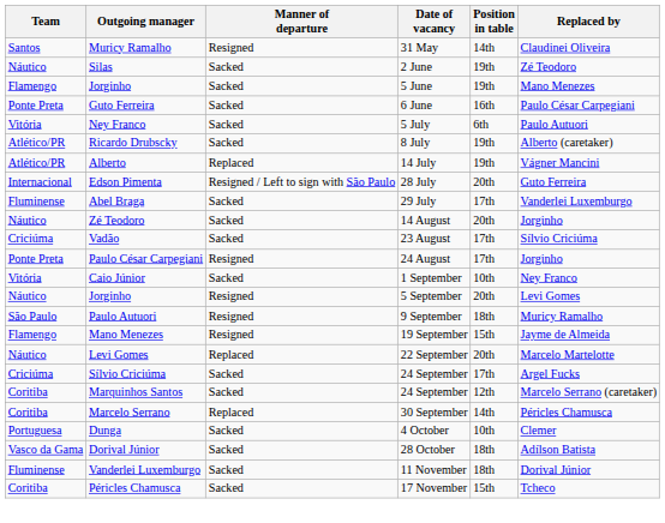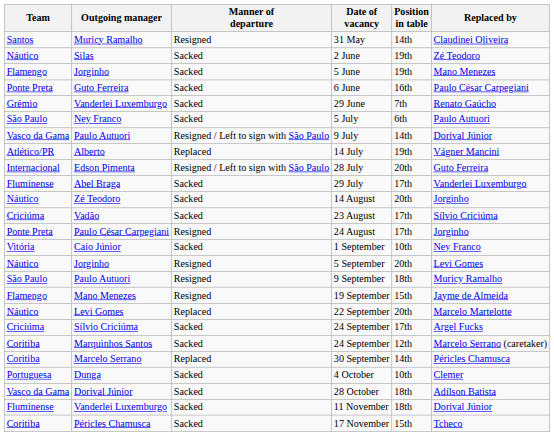+ row: Grêmio | Vanderlei Luxemburgo | Sacked | 29 June | 7th | Renato Gaúcho
5 July | Team: Vitória -> São Paulo
- row: Atlético/PR | Ricardo Drubscky | Sacked | 8 July | 19th | Alberto (caretaker)
+ row: Vasco da Gama | Paulo Autuori | Resigned / Left to sign with São Paulo | 9 July | 14th | Dorival Júnior
